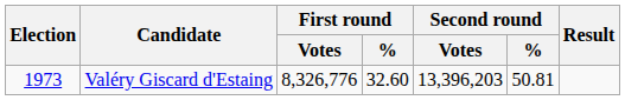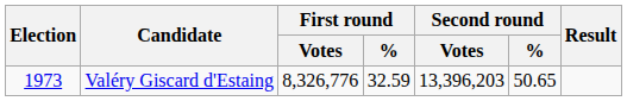Valéry Giscard d'Estaing | First round / %: 32.60 -> 32.59
Valéry Giscard d'Estaing | Second round / %: 50.81 -> 50.65
